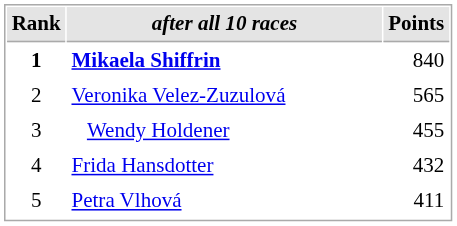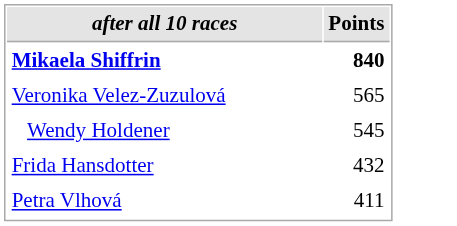- column: Rank | 1 | 2 | 3 | 4 | 5
Mikaela Shiffrin | Points: normal -> bold
Wendy Holdener | Points: 455 -> 545
